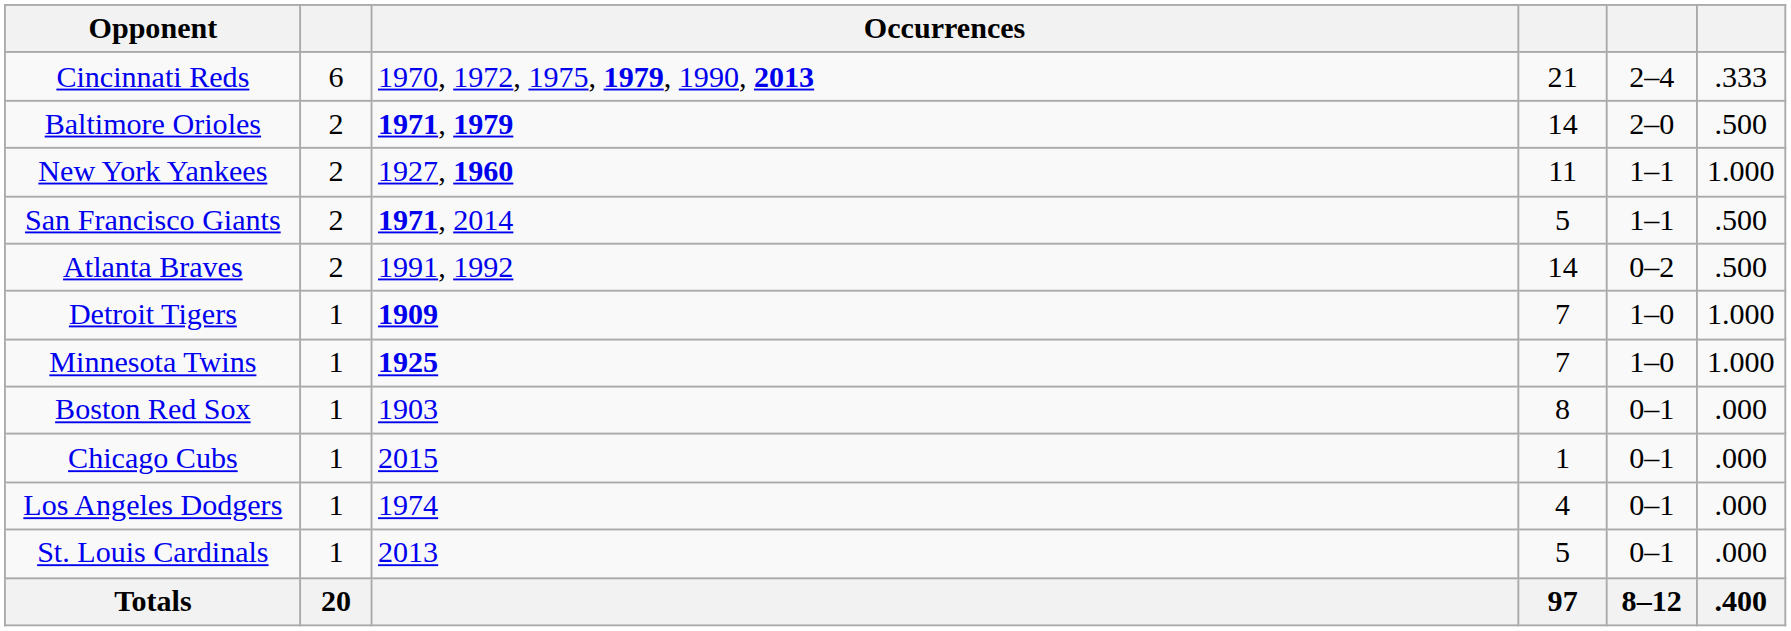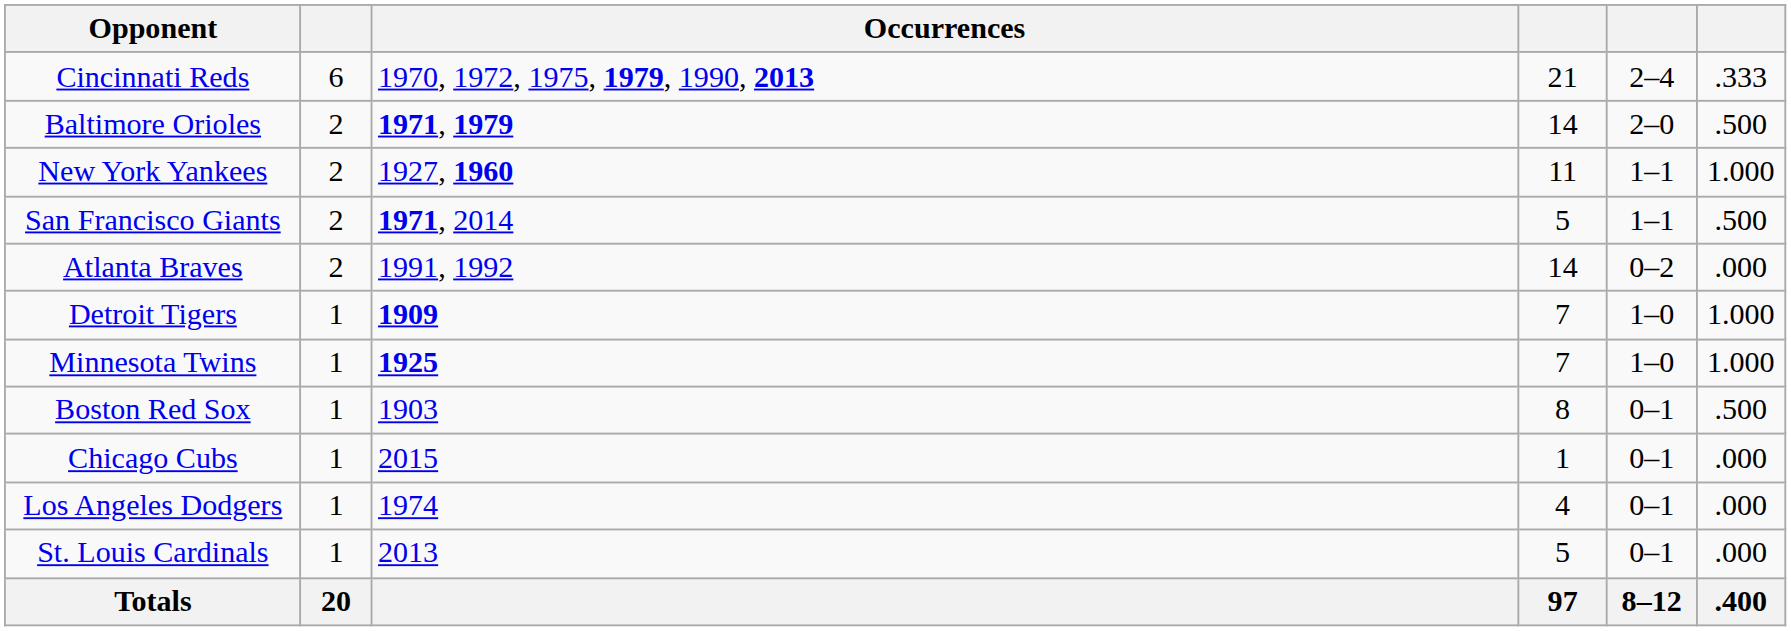Atlanta Braves | column 6: .500 -> .000
Boston Red Sox | column 6: .000 -> .500
